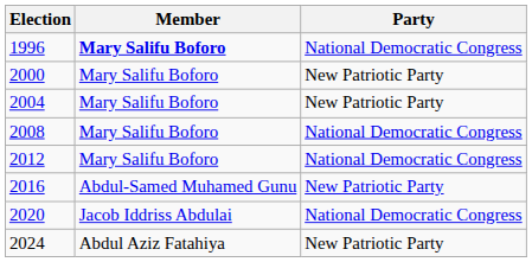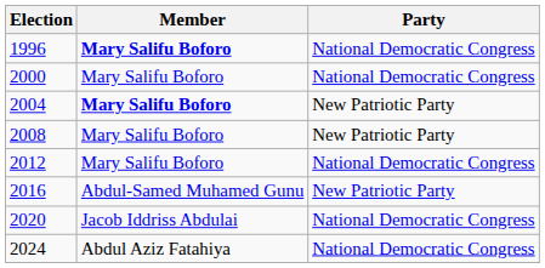2000 | Party: New Patriotic Party -> National Democratic Congress
2004 | Member: normal -> bold
2008 | Party: National Democratic Congress -> New Patriotic Party
2024 | Party: New Patriotic Party -> National Democratic Congress
